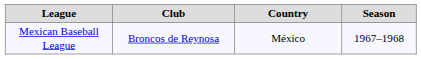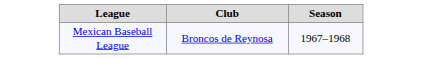- column: Country | México
